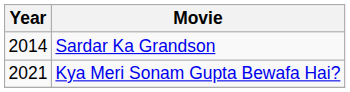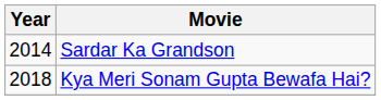Kya Meri Sonam Gupta Bewafa Hai? | Year: 2021 -> 2018
